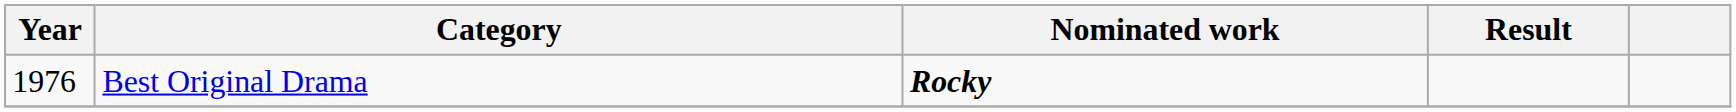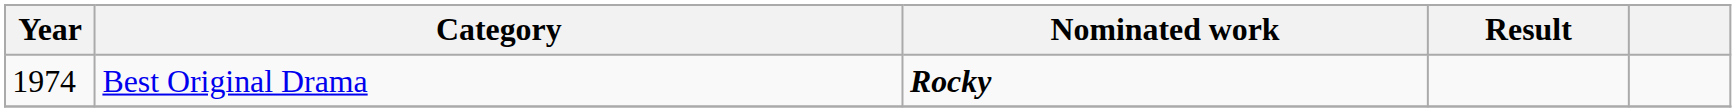Best Original Drama | Year: 1976 -> 1974
